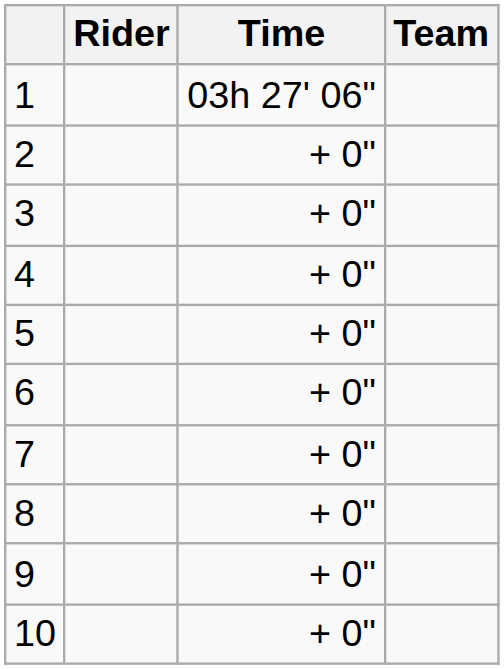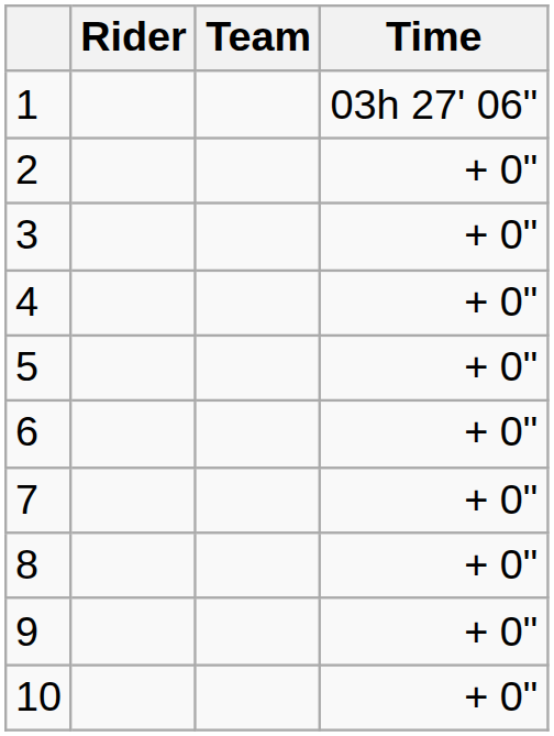columns swapped: Team <-> Time
